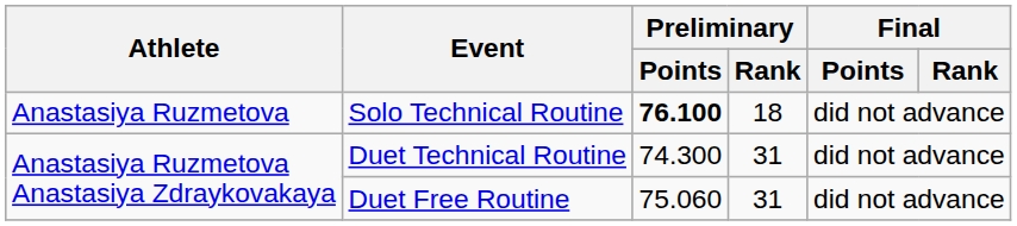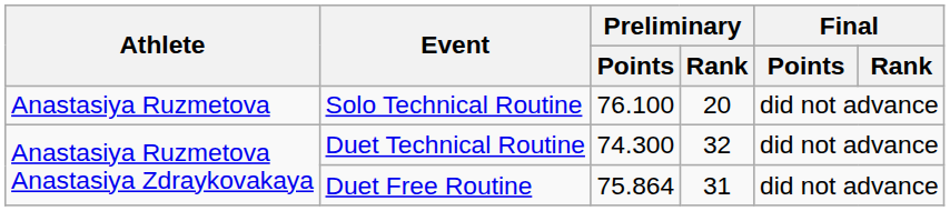Solo Technical Routine | Preliminary / Points: bold -> normal
Solo Technical Routine | Preliminary / Rank: 18 -> 20
Duet Technical Routine | Preliminary / Rank: 31 -> 32
Duet Free Routine | Preliminary / Points: 75.060 -> 75.864
